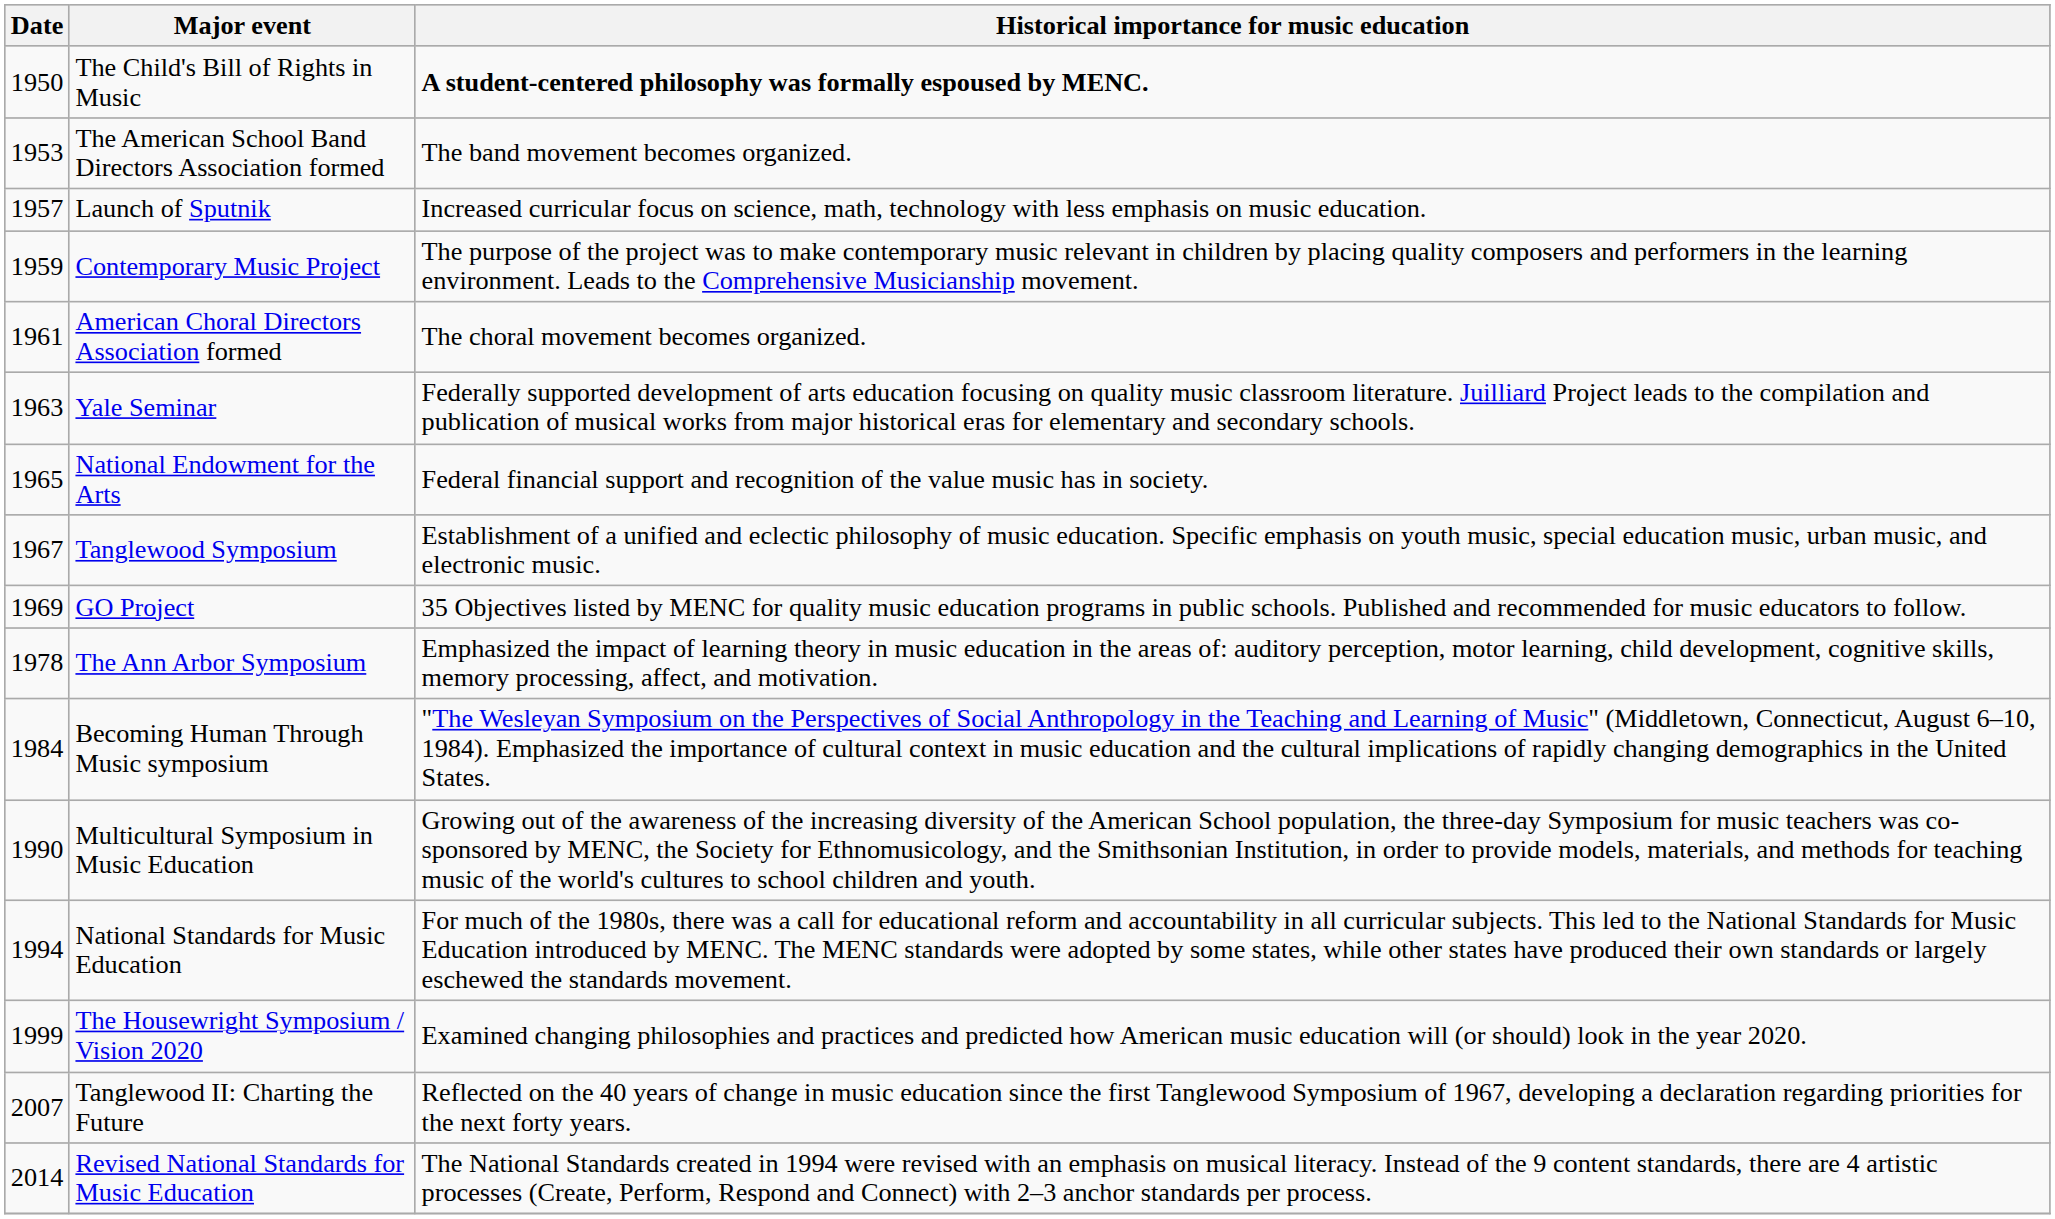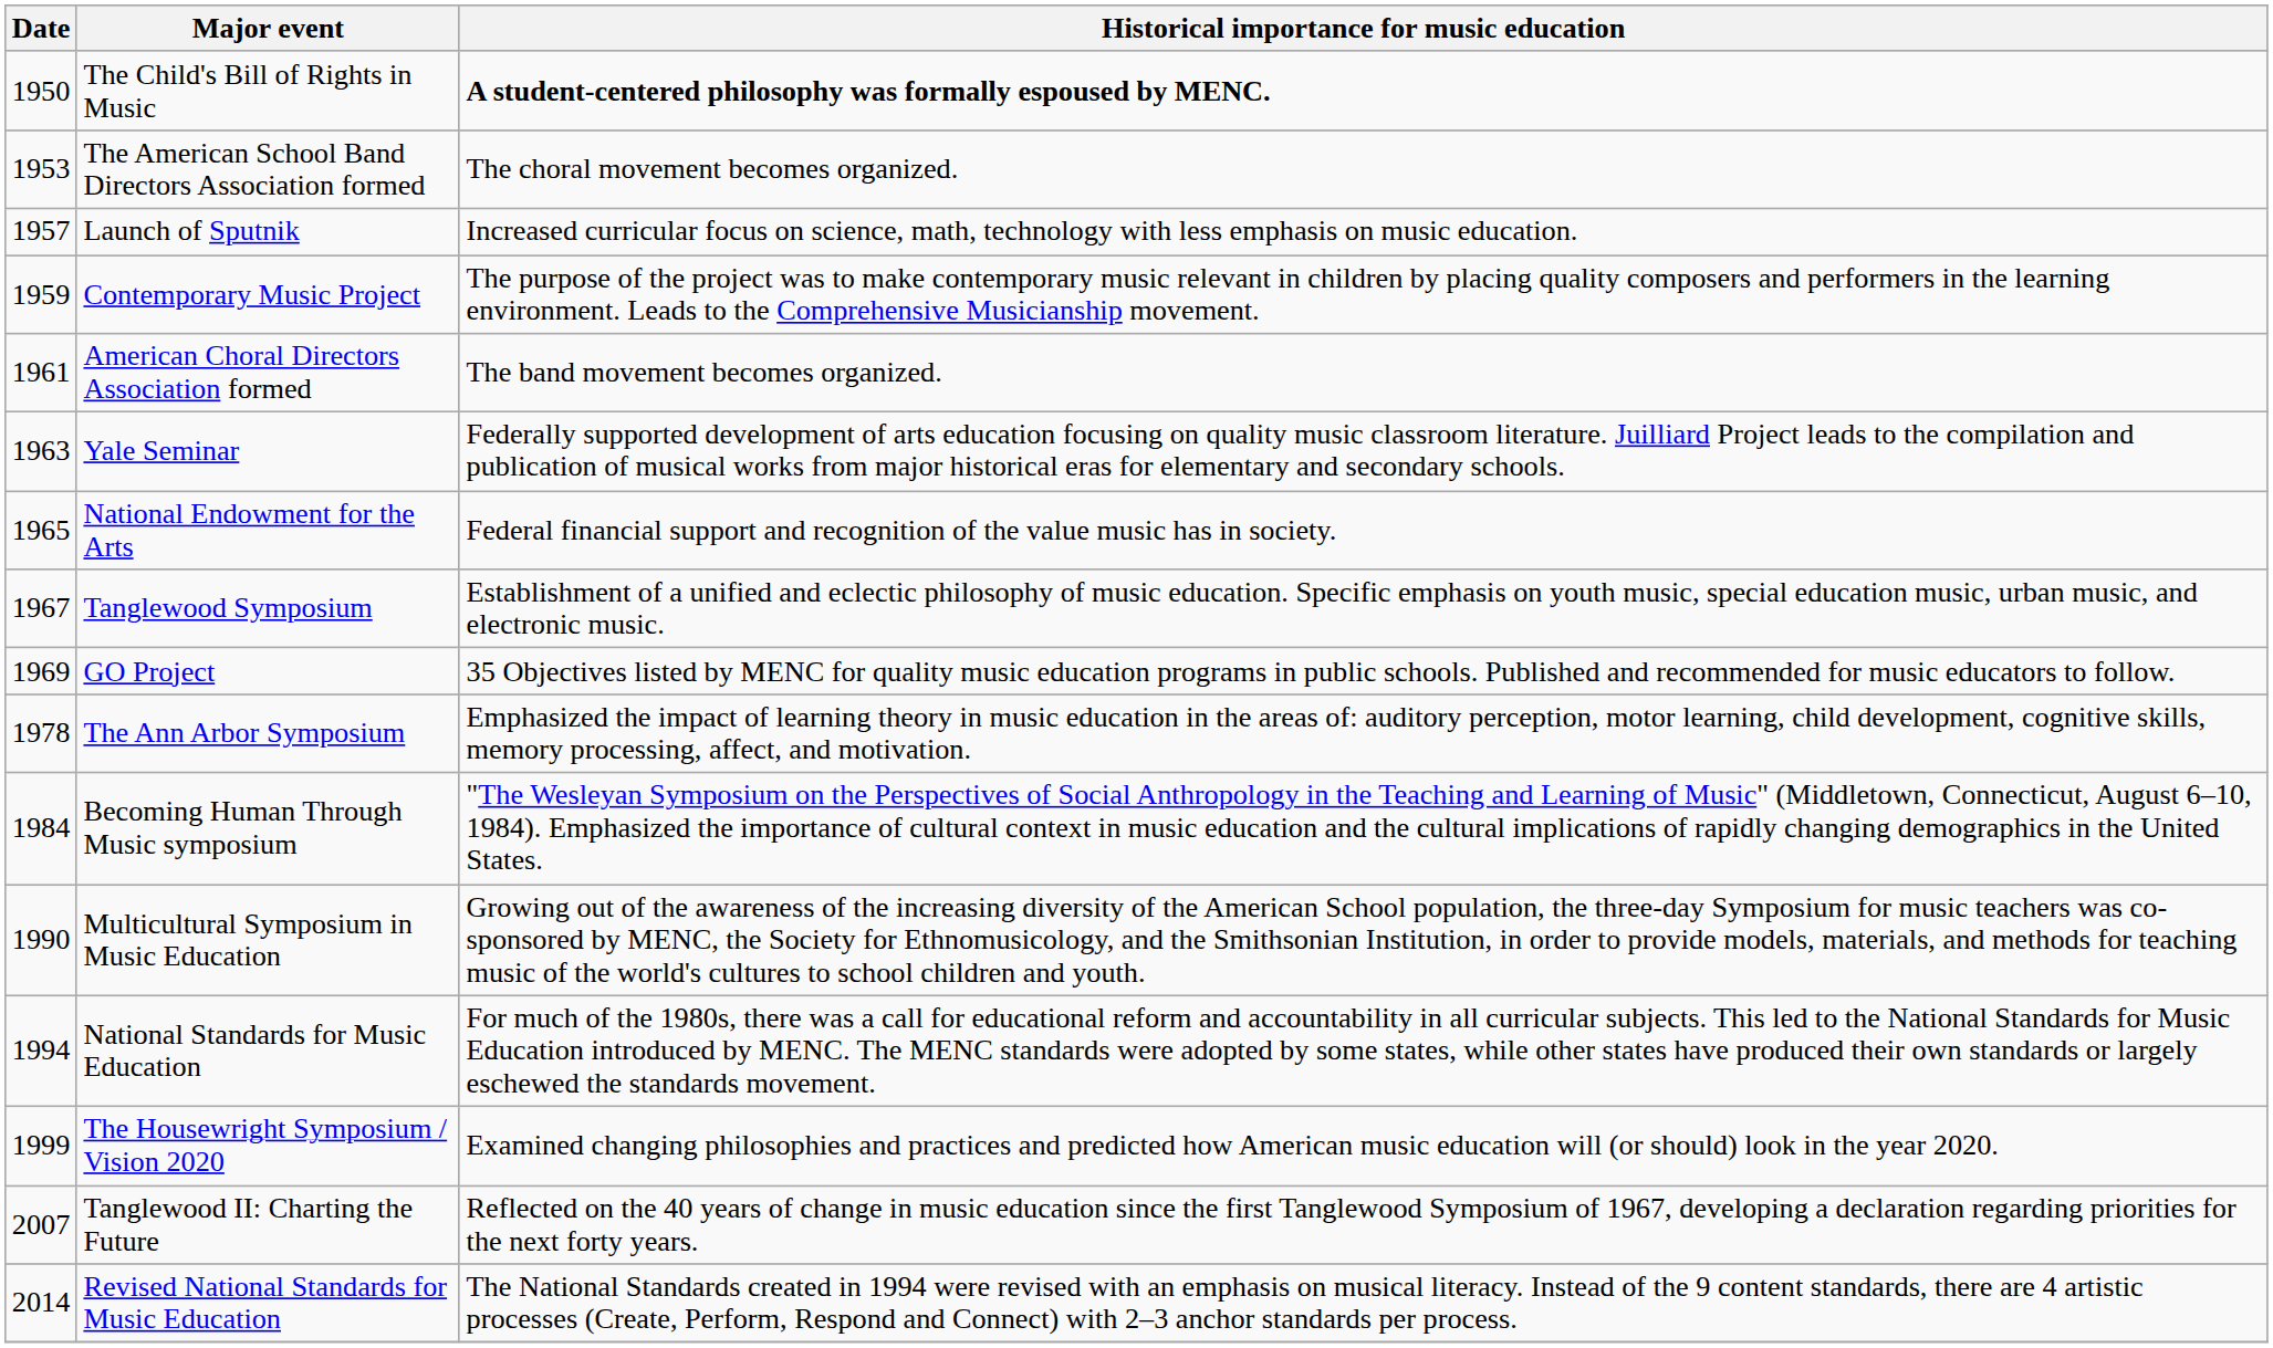The American School Band Directors Association formed | Historical importance for music education: The band movement becomes organized. -> The choral movement becomes organized.
American Choral Directors Association formed | Historical importance for music education: The choral movement becomes organized. -> The band movement becomes organized.
